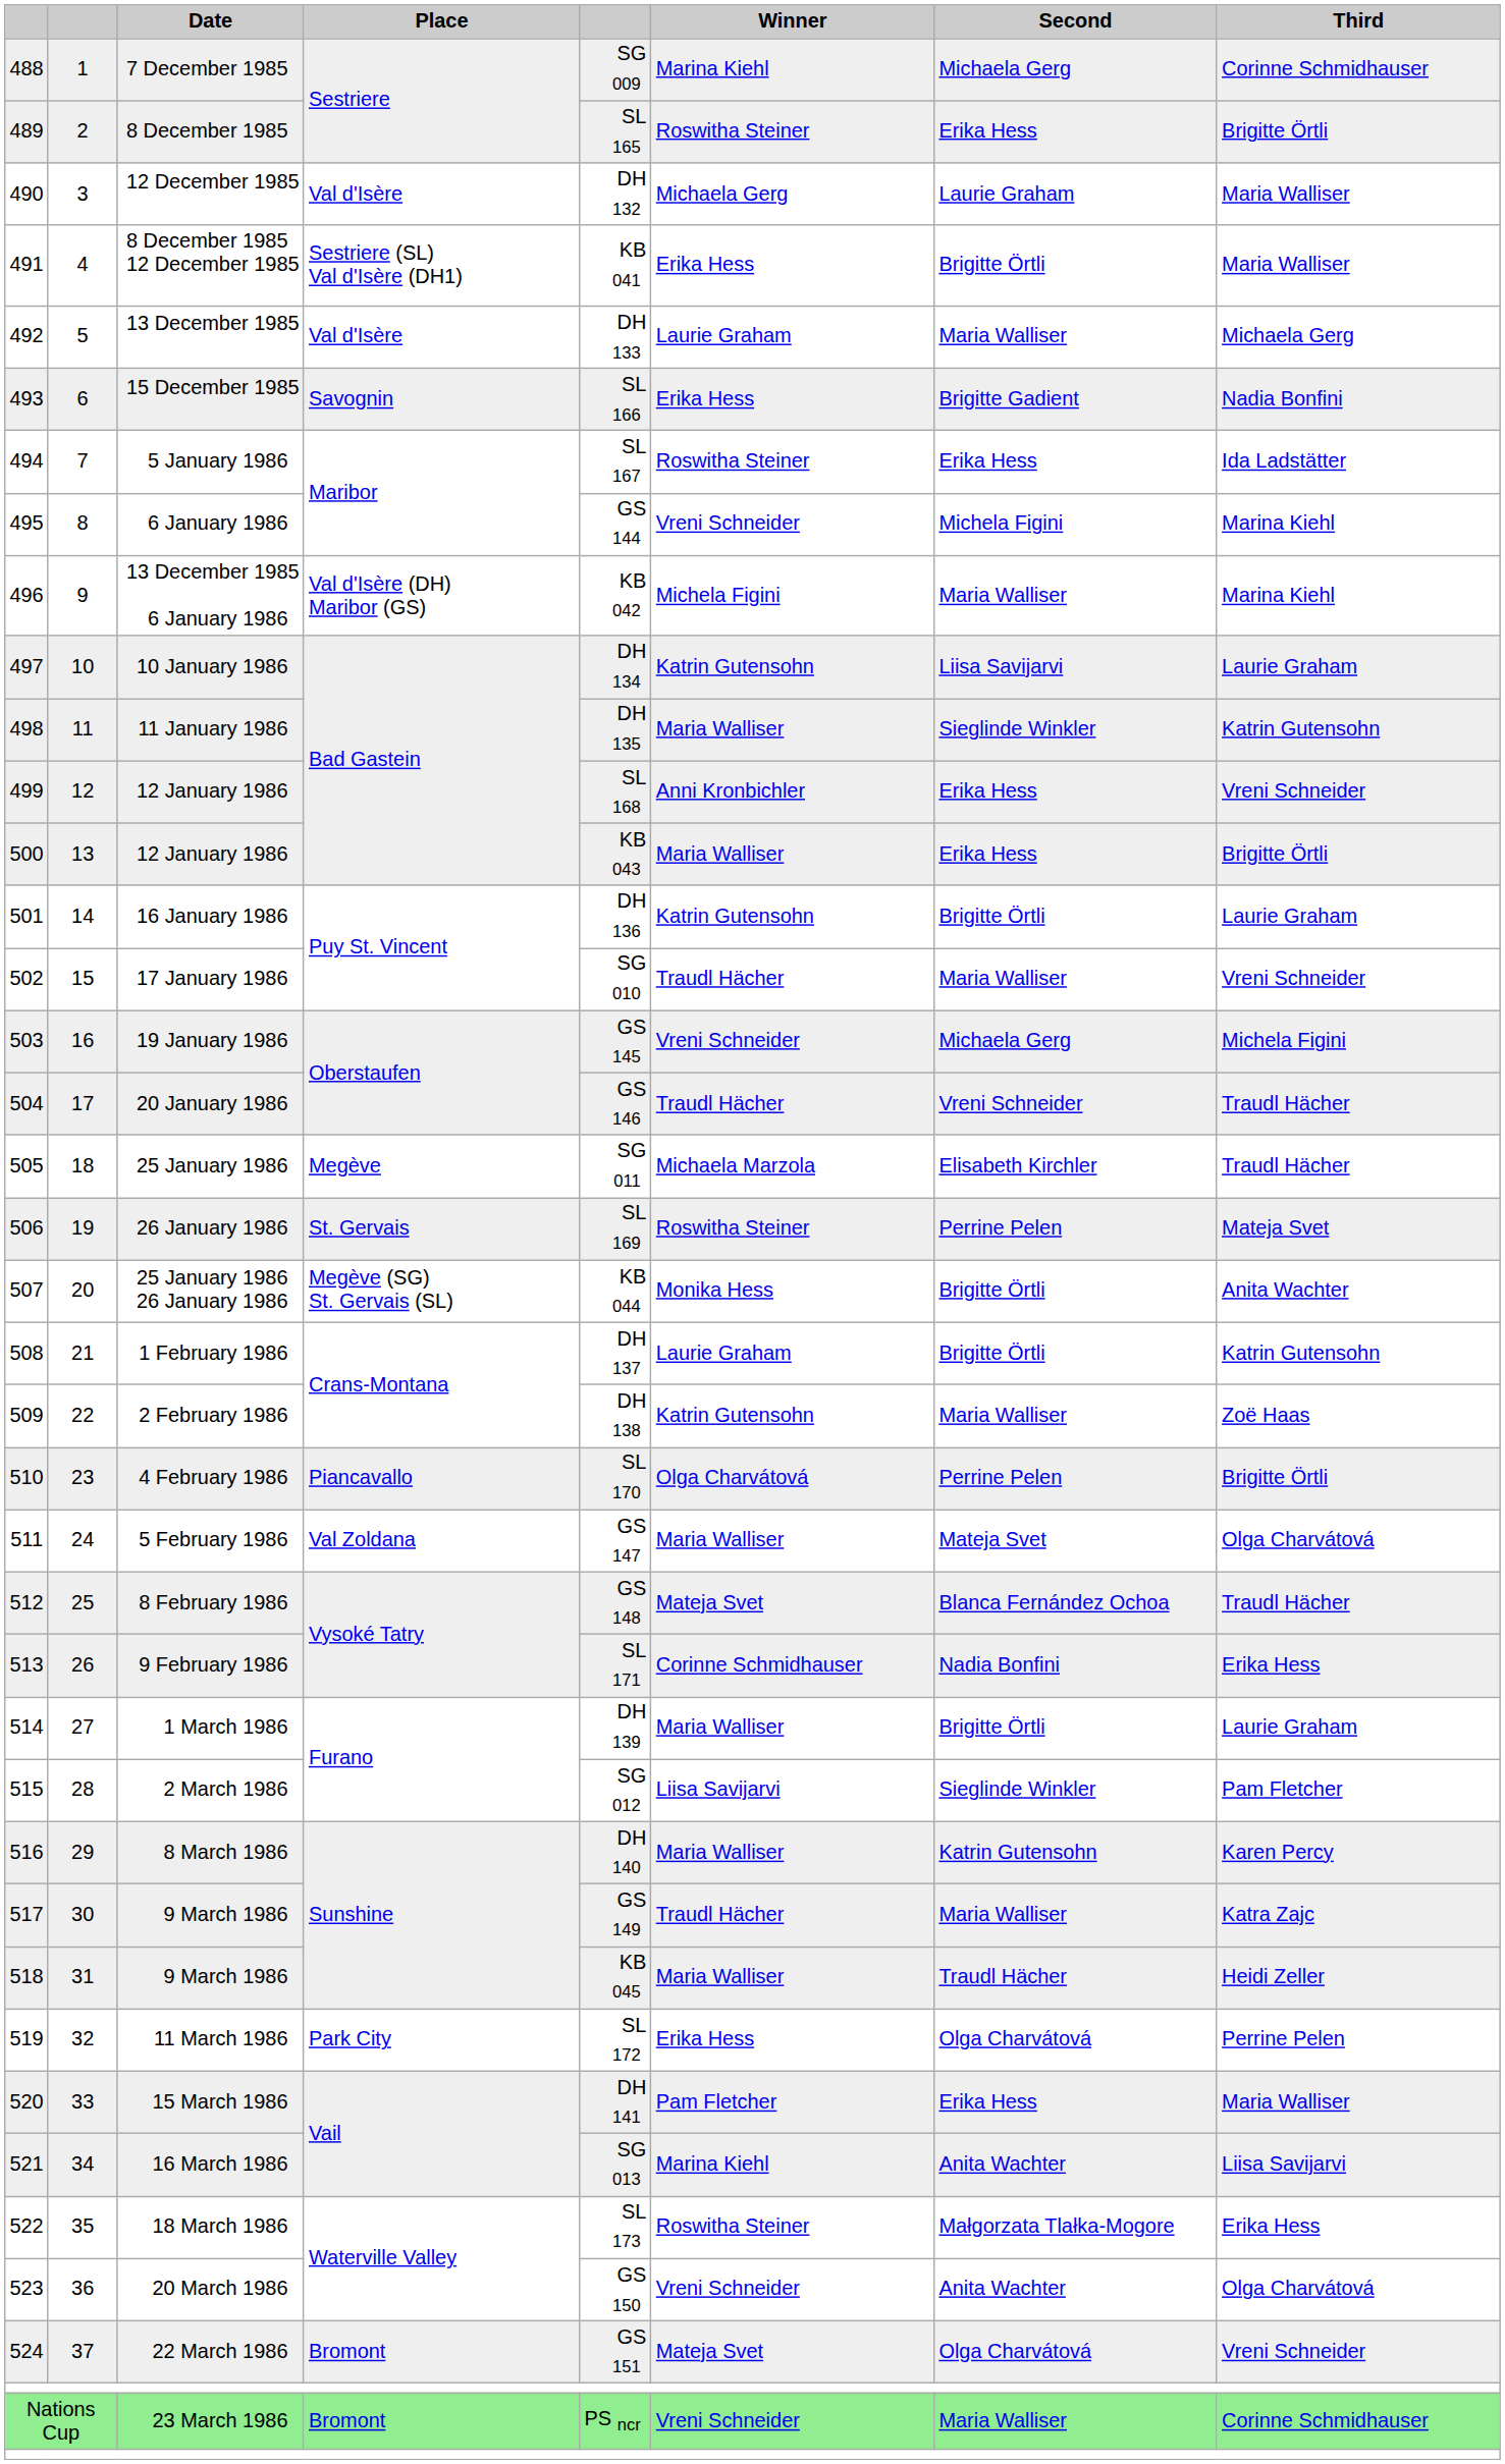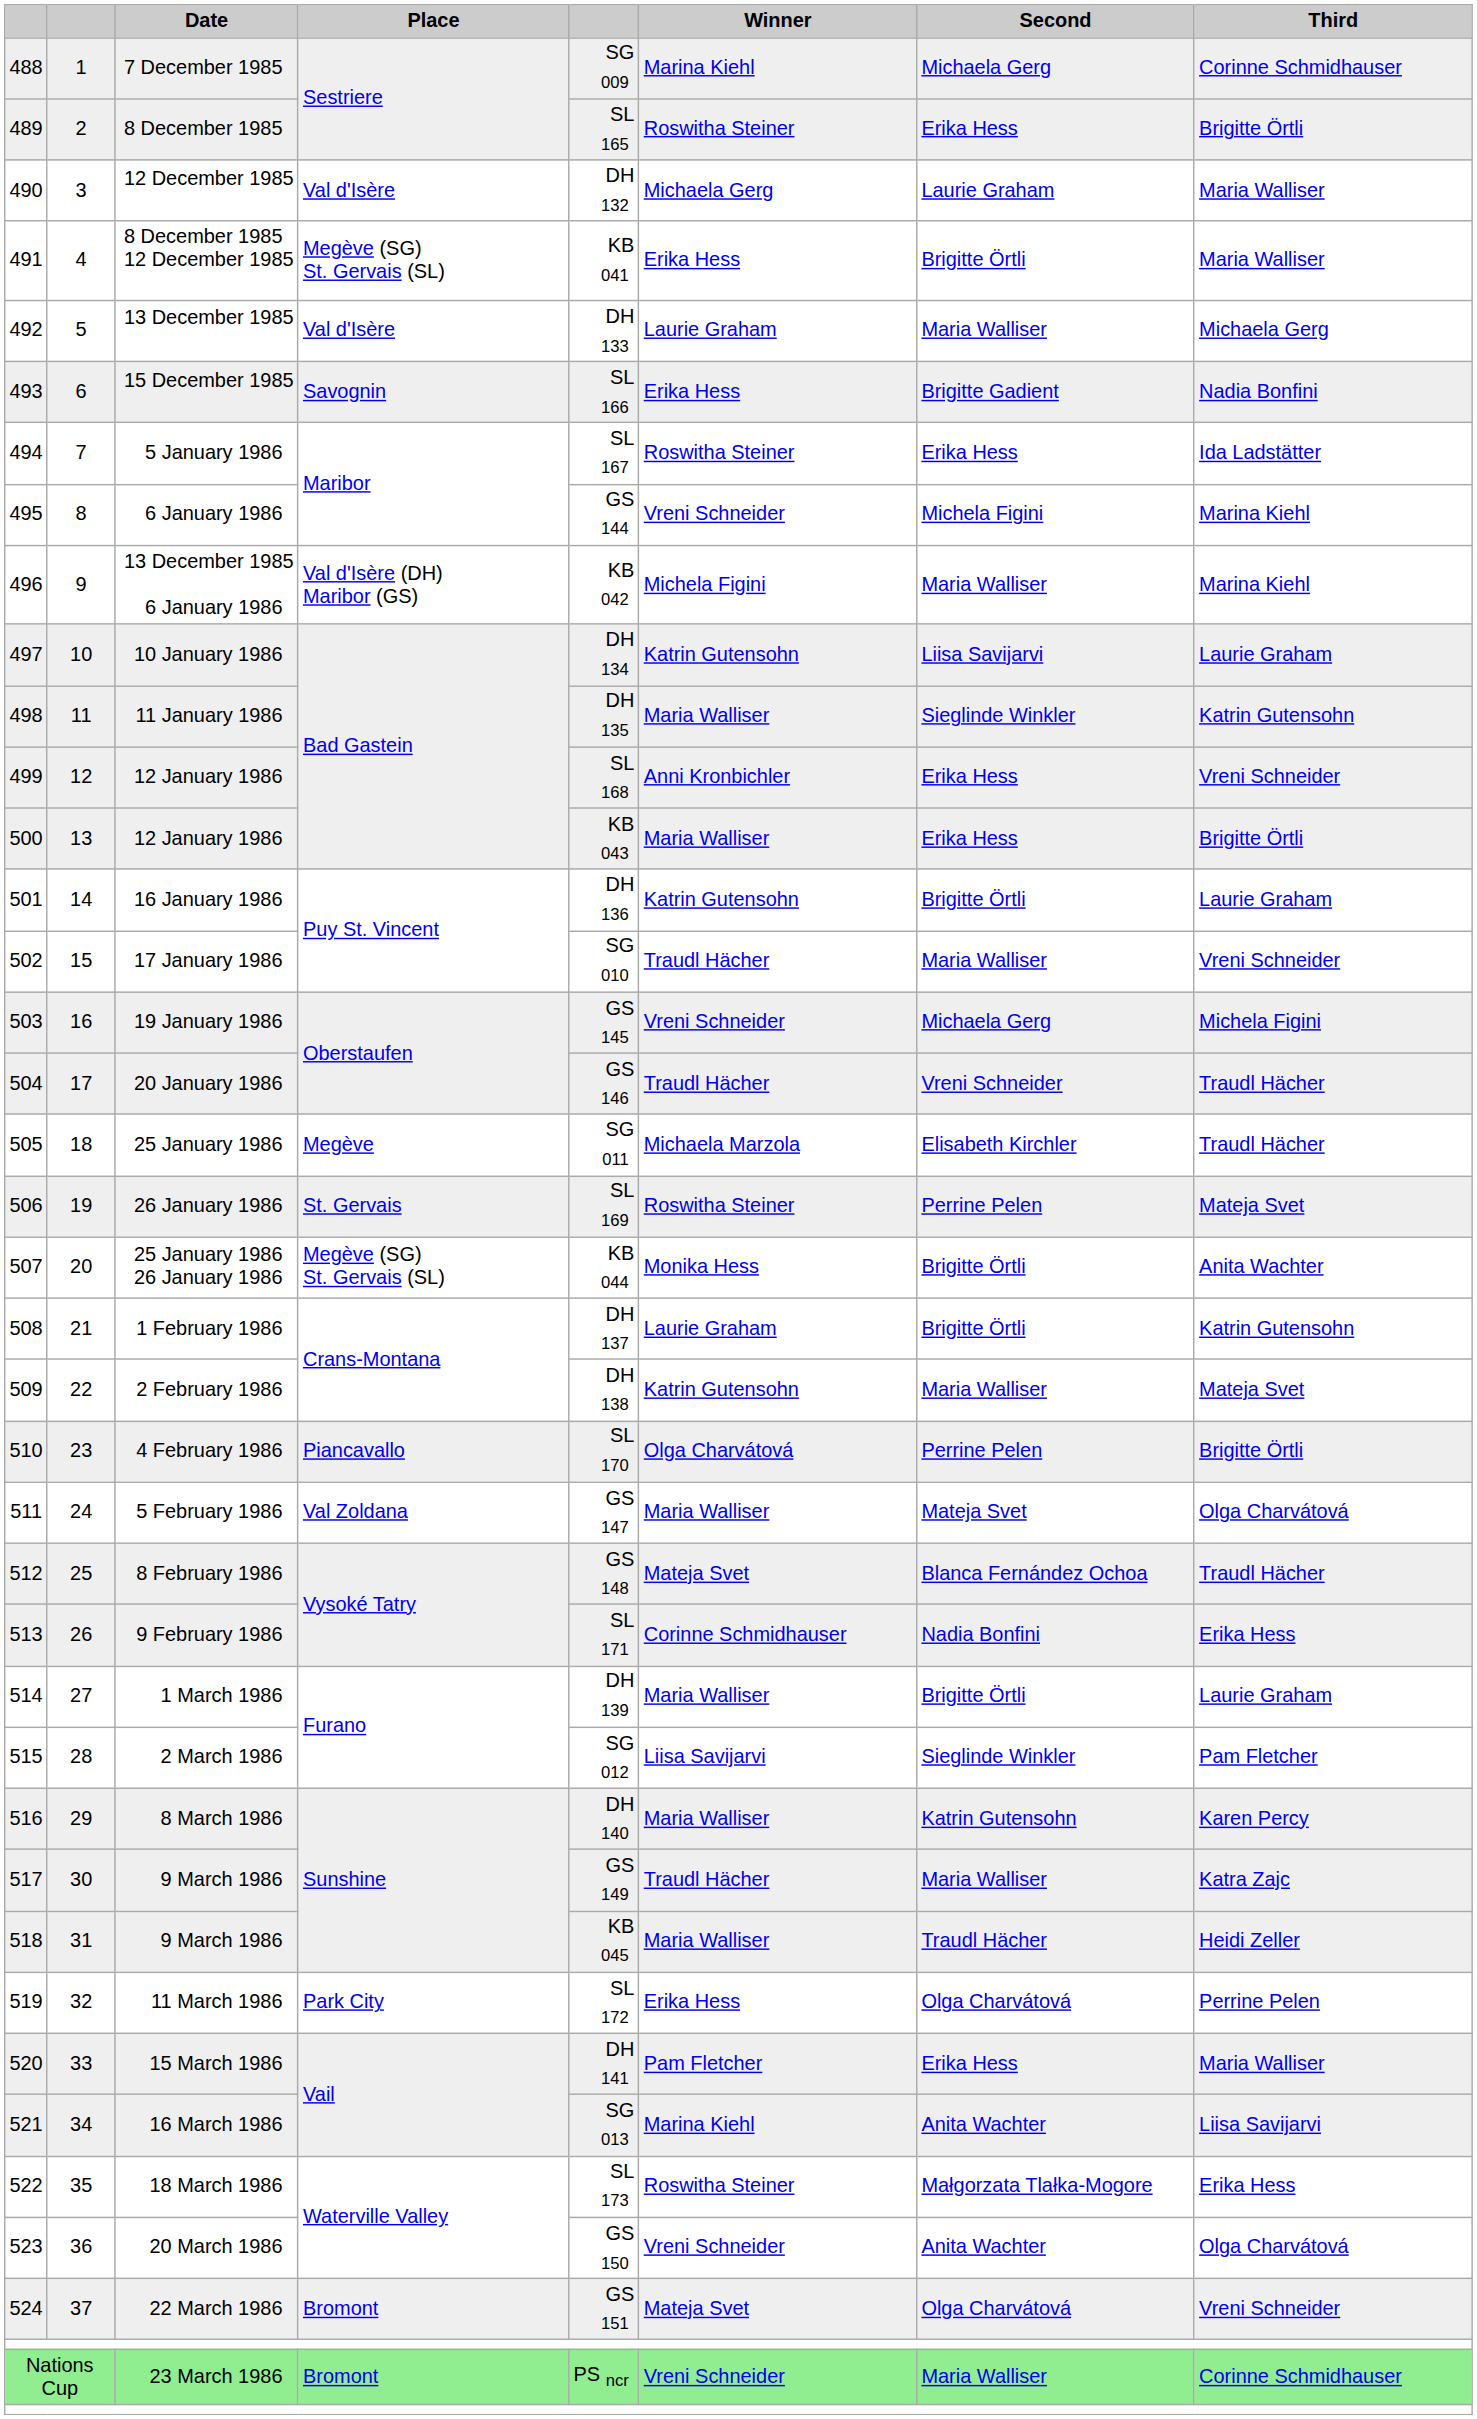8 December 1985 12 December 1985 | Place: Sestriere (SL) Val d'Isère (DH1) -> Megève (SG) St. Gervais (SL)
2 February 1986 | Third: Zoë Haas -> Mateja Svet
